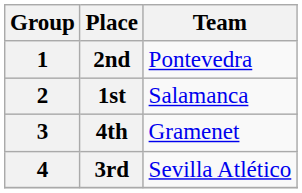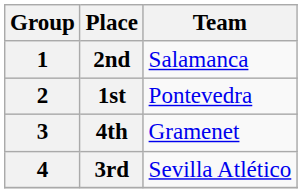2nd | Team: Pontevedra -> Salamanca
1st | Team: Salamanca -> Pontevedra
